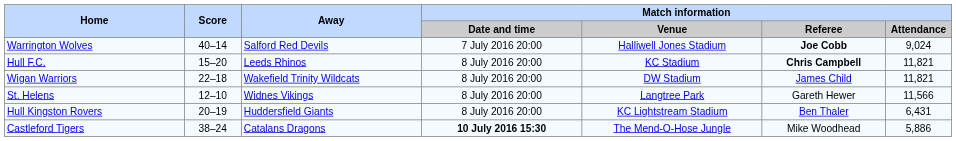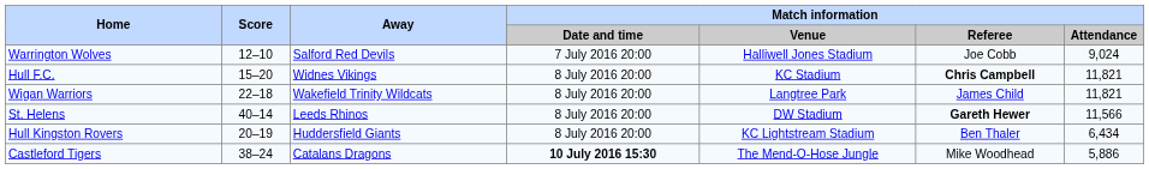Warrington Wolves | Score: 40–14 -> 12–10
Warrington Wolves | Match information / Referee: bold -> normal
Hull F.C. | Away: Leeds Rhinos -> Widnes Vikings
Wigan Warriors | Match information / Venue: DW Stadium -> Langtree Park
St. Helens | Score: 12–10 -> 40–14
St. Helens | Away: Widnes Vikings -> Leeds Rhinos
St. Helens | Match information / Venue: Langtree Park -> DW Stadium
St. Helens | Match information / Referee: normal -> bold
Hull Kingston Rovers | Match information / Attendance: 6,431 -> 6,434
